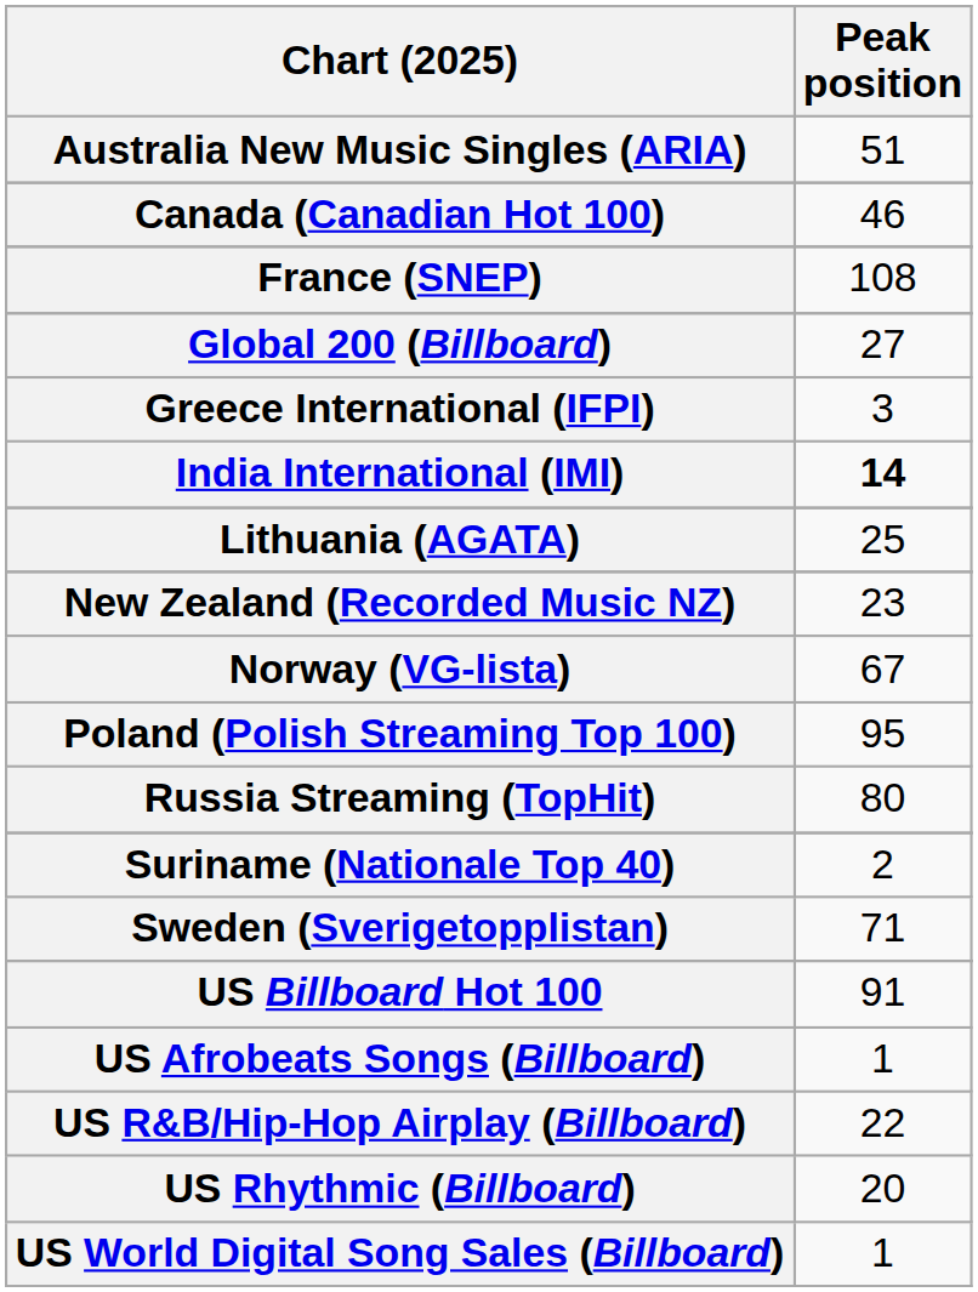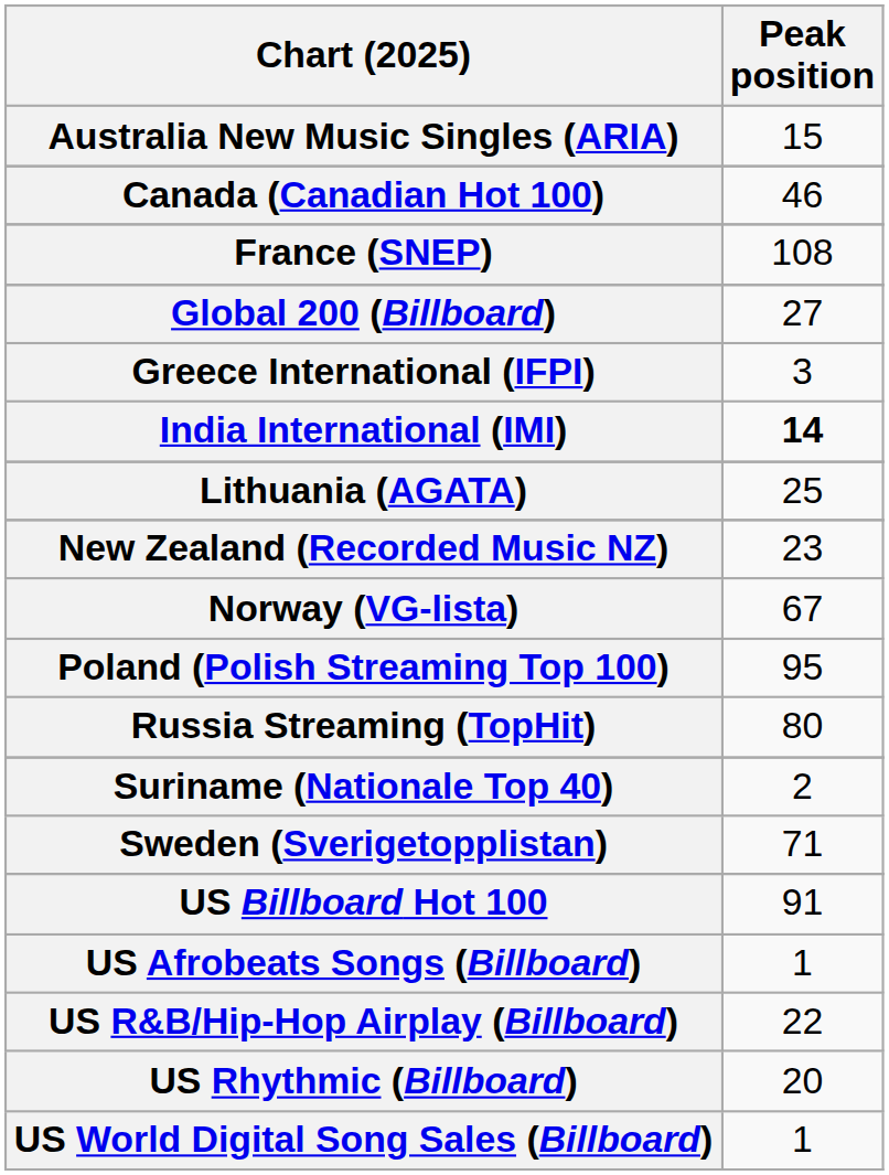Australia New Music Singles (ARIA) | Peak position: 51 -> 15
